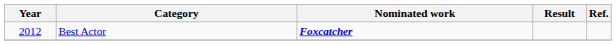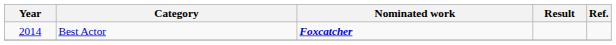Best Actor | Year: 2012 -> 2014
